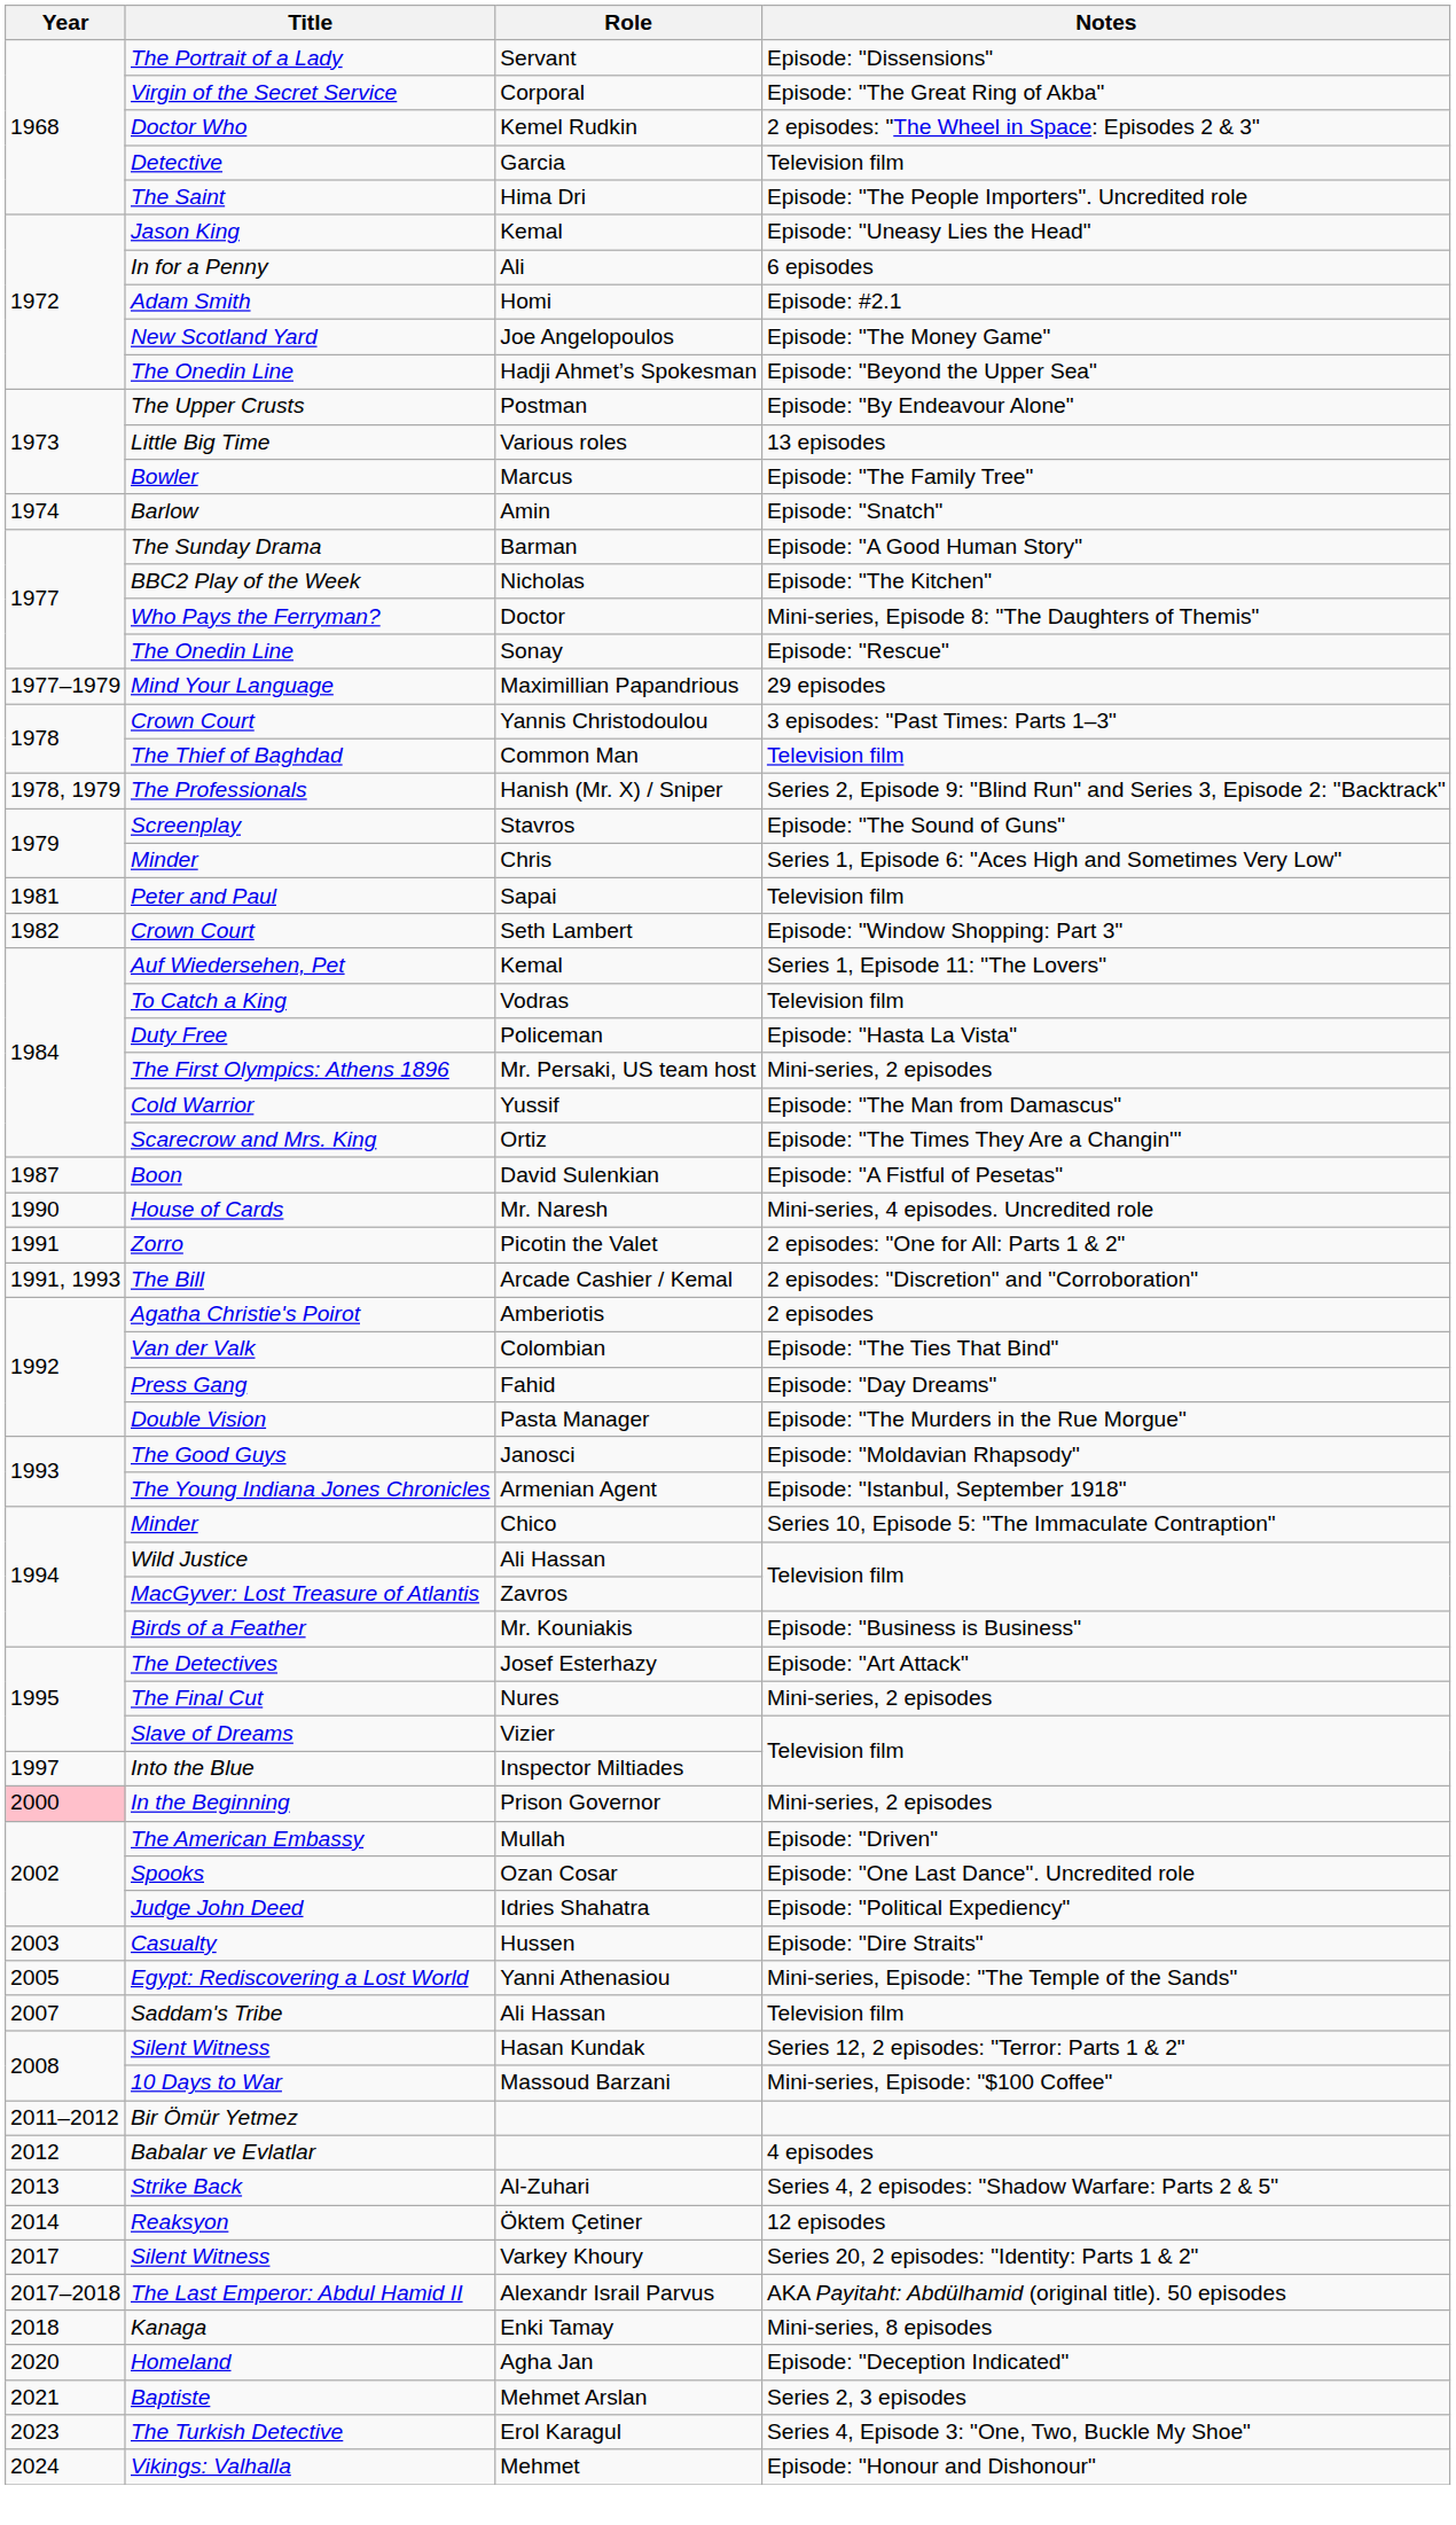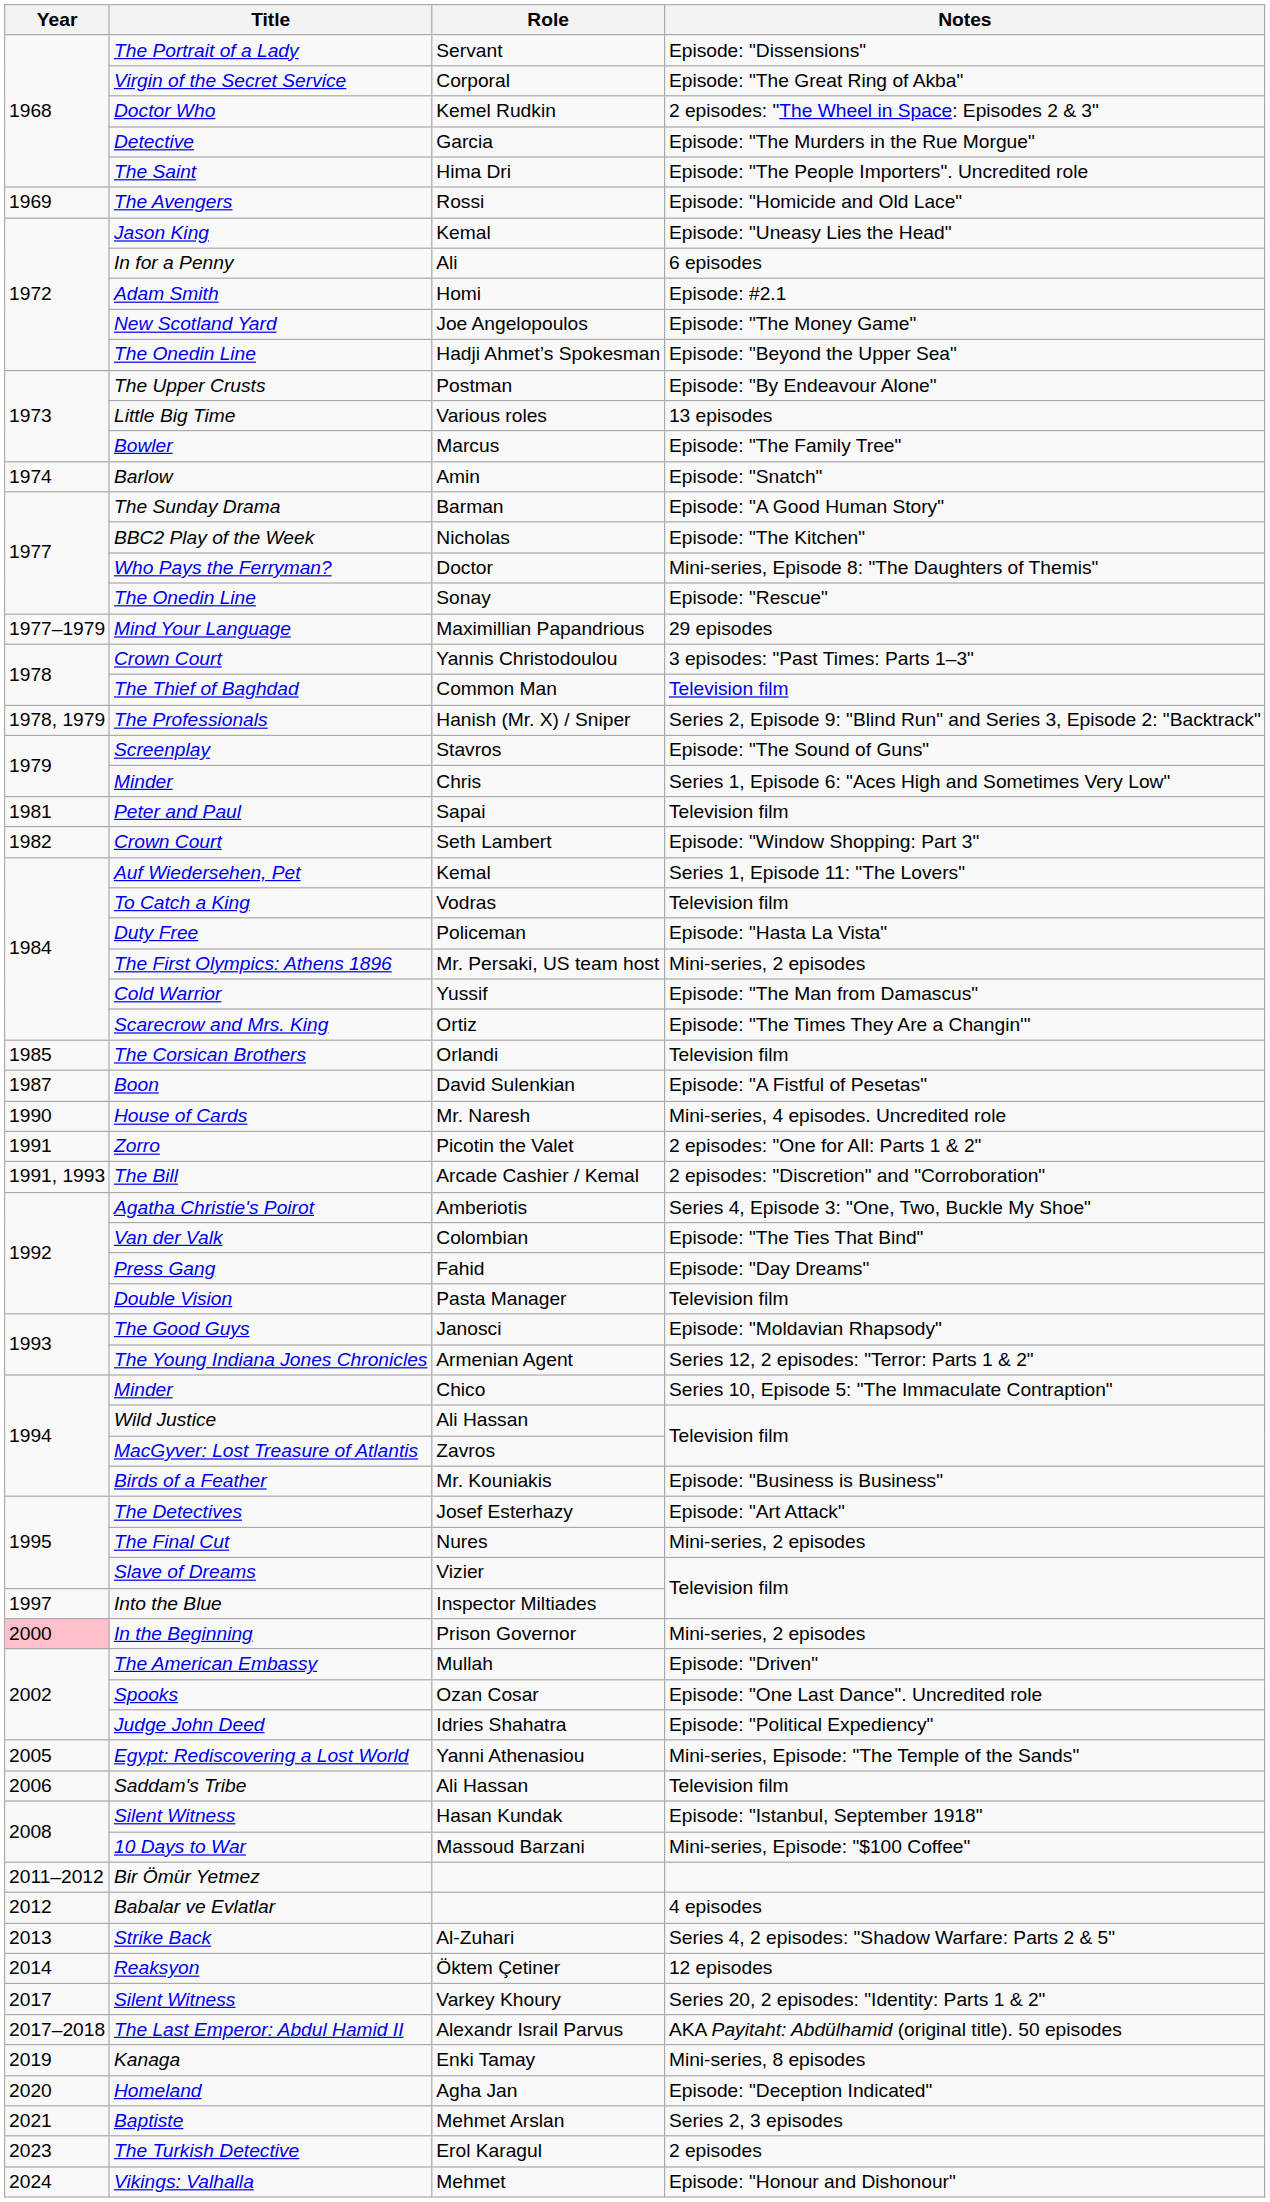Garcia | Notes: Television film -> Episode: "The Murders in the Rue Morgue"
+ row: 1969 | The Avengers | Rossi | Episode: "Homicide and Old Lace"
+ row: 1985 | The Corsican Brothers | Orlandi | Television film
Amberiotis | Notes: 2 episodes -> Series 4, Episode 3: "One, Two, Buckle My Shoe"
Pasta Manager | Notes: Episode: "The Murders in the Rue Morgue" -> Television film
Armenian Agent | Notes: Episode: "Istanbul, September 1918" -> Series 12, 2 episodes: "Terror: Parts 1 & 2"
- row: 2003 | Casualty | Hussen | Episode: "Dire Straits"
Saddam's Tribe / Ali Hassan | Year: 2007 -> 2006
Hasan Kundak | Notes: Series 12, 2 episodes: "Terror: Parts 1 & 2" -> Episode: "Istanbul, September 1918"
Enki Tamay | Year: 2018 -> 2019
Erol Karagul | Notes: Series 4, Episode 3: "One, Two, Buckle My Shoe" -> 2 episodes
